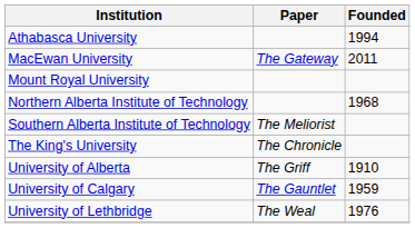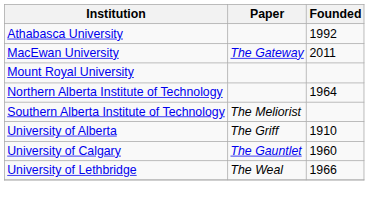Athabasca University | Founded: 1994 -> 1992
Northern Alberta Institute of Technology | Founded: 1968 -> 1964
- row: The King's University | The Chronicle
University of Calgary | Founded: 1959 -> 1960
University of Lethbridge | Founded: 1976 -> 1966
